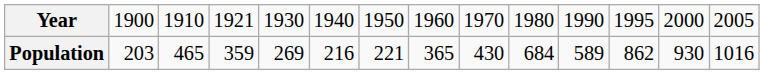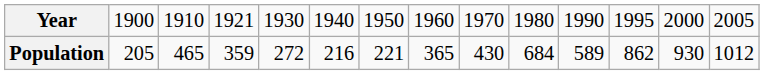Population | column 2: 203 -> 205
Population | column 5: 269 -> 272
Population | column 14: 1016 -> 1012
